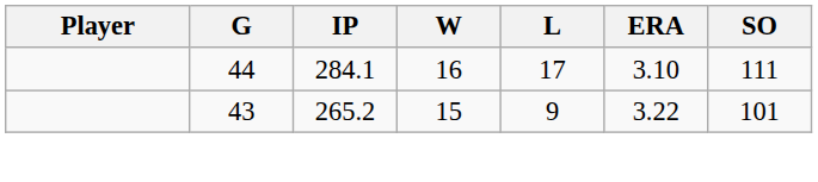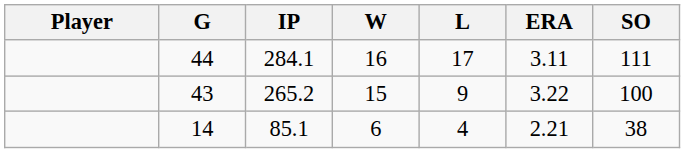44 | ERA: 3.10 -> 3.11
43 | SO: 101 -> 100
+ row: 14 | 85.1 | 6 | 4 | 2.21 | 38
